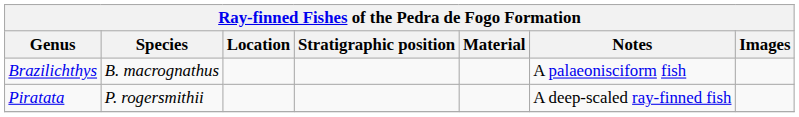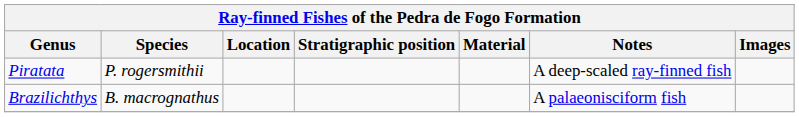rows swapped: Brazilichthys <-> Piratata
